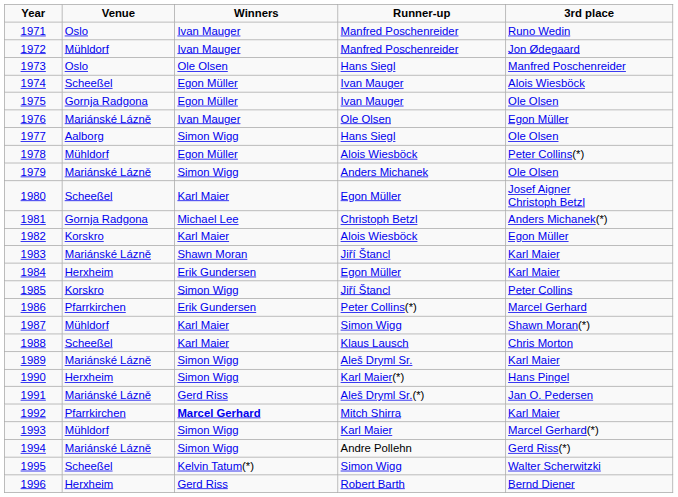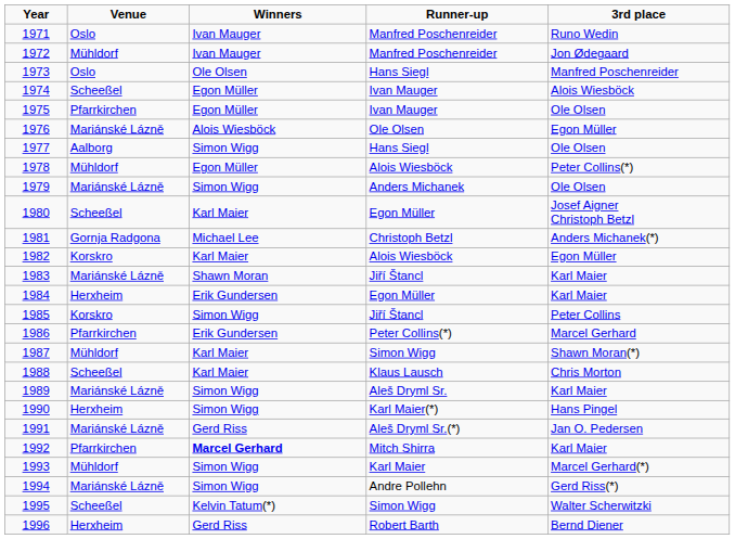1975 | Venue: Gornja Radgona -> Pfarrkirchen
1976 | Winners: Ivan Mauger -> Alois Wiesböck
